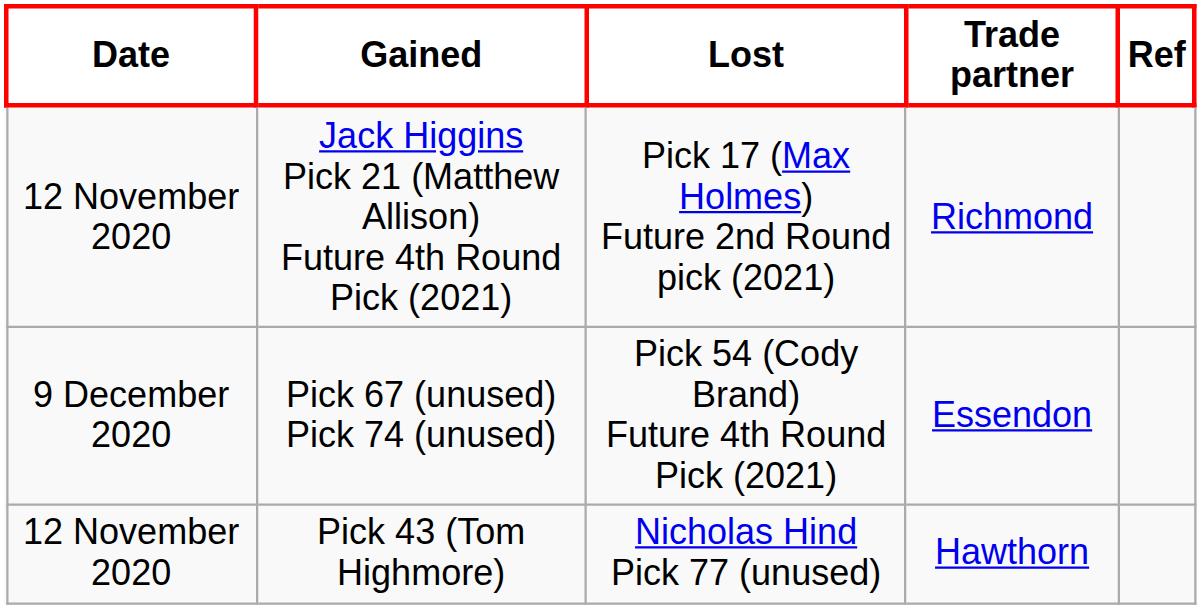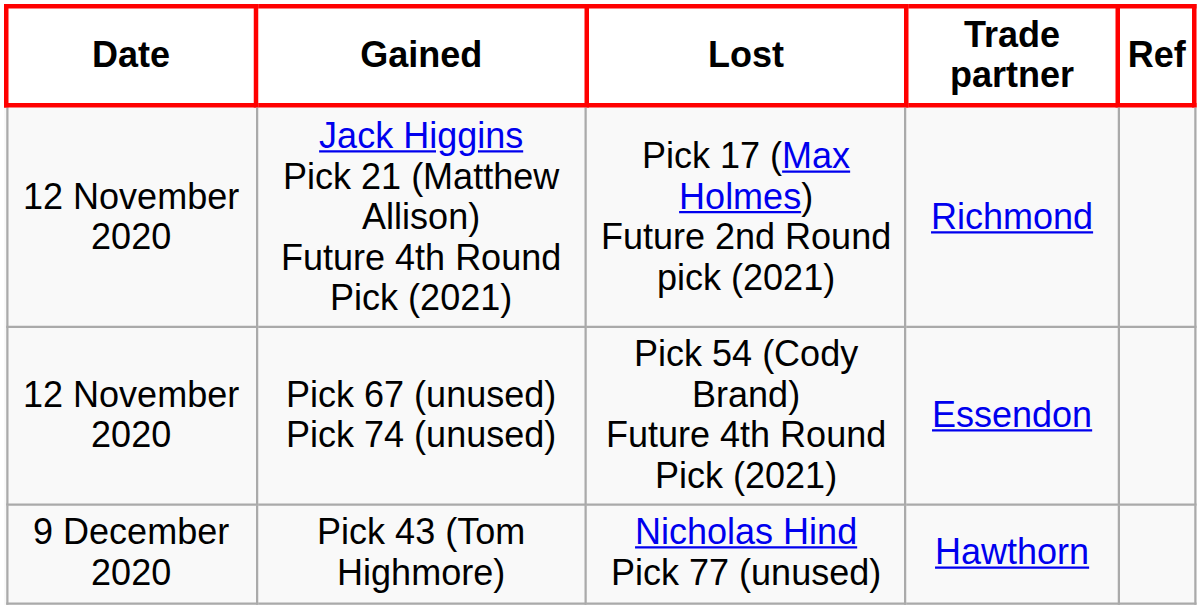Pick 67 (unused) Pick 74 (unused) | Date: 9 December 2020 -> 12 November 2020
Pick 43 (Tom Highmore) | Date: 12 November 2020 -> 9 December 2020
